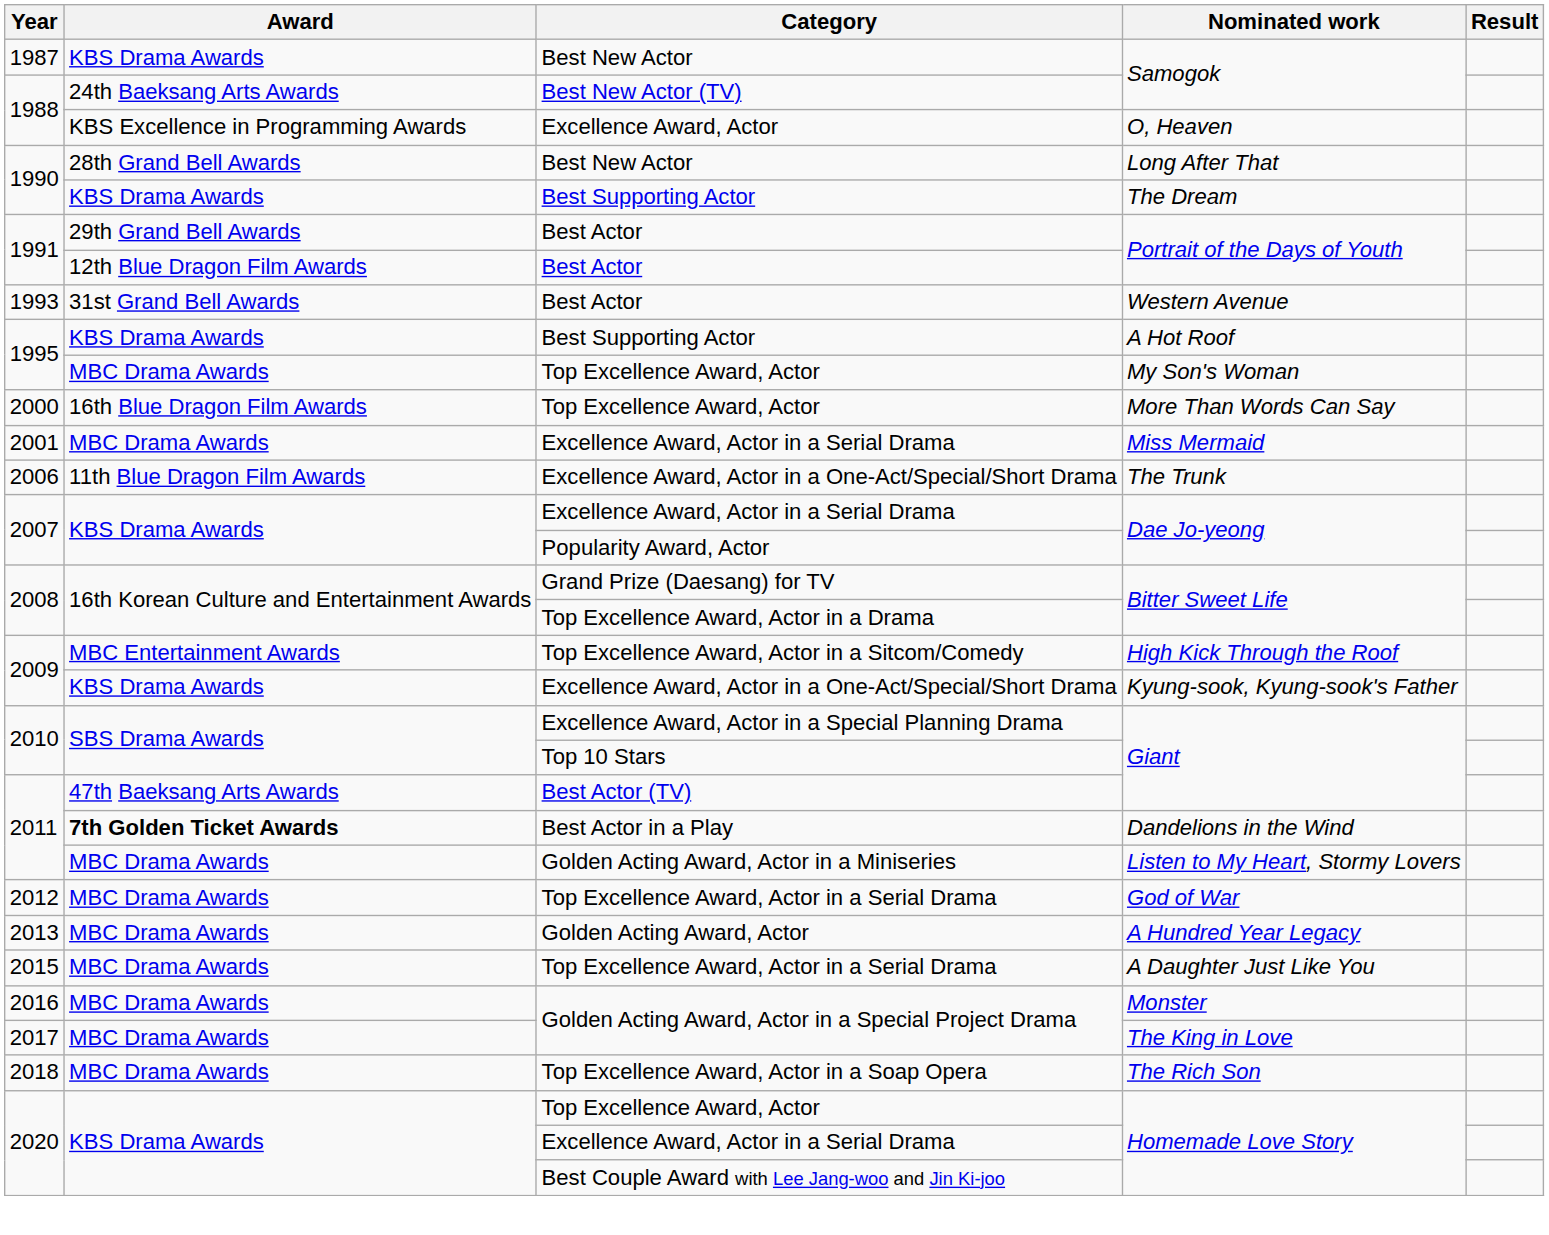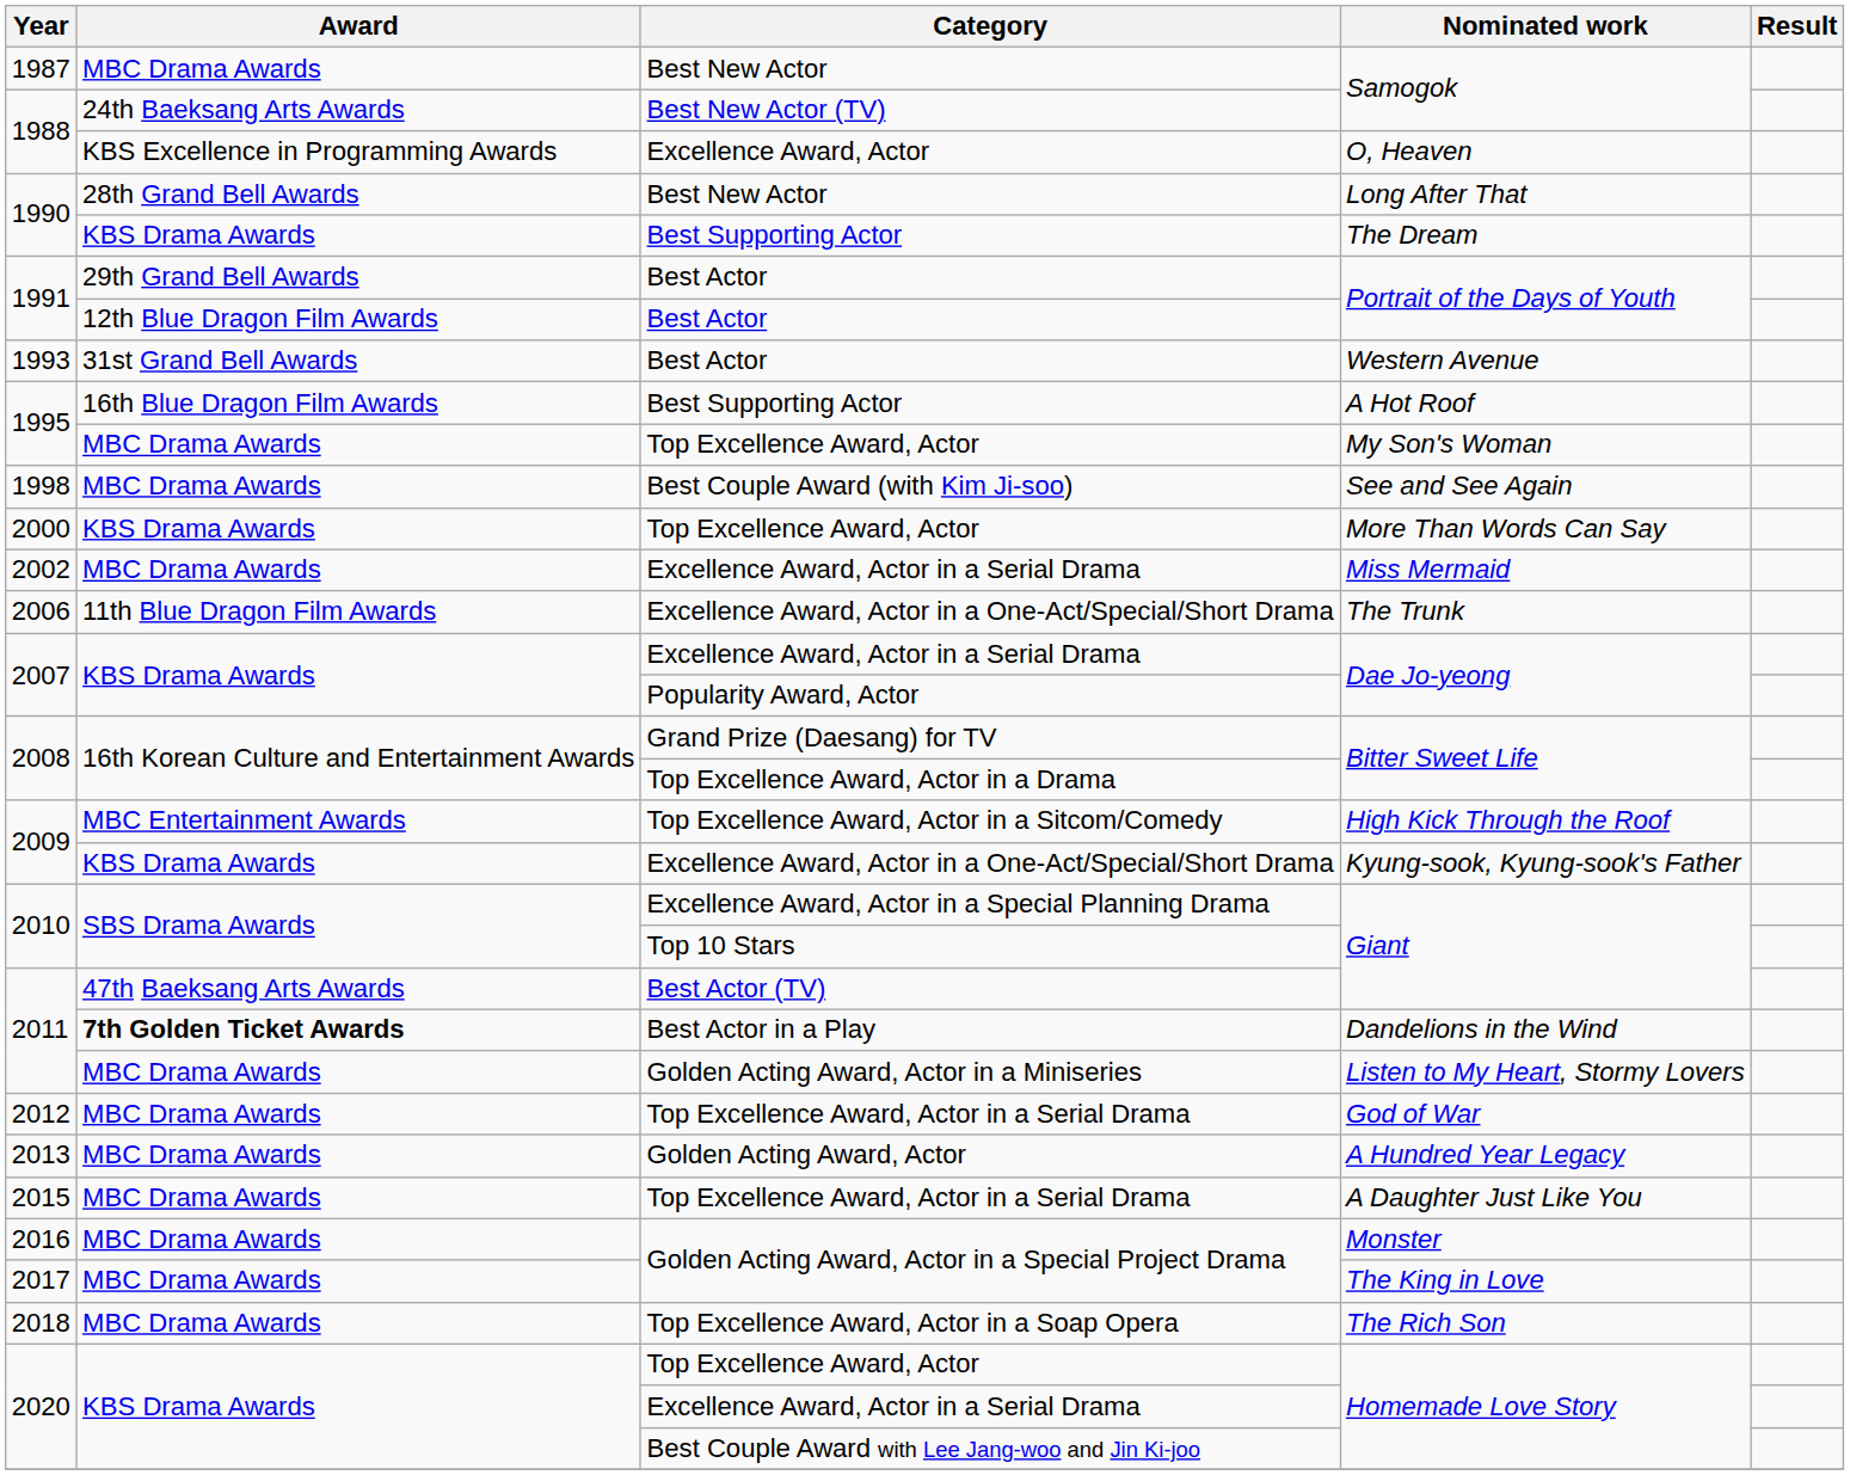Best New Actor / Samogok | Award: KBS Drama Awards -> MBC Drama Awards
A Hot Roof | Award: KBS Drama Awards -> 16th Blue Dragon Film Awards
+ row: 1998 | MBC Drama Awards | Best Couple Award (with Kim Ji-soo) | See and See Again
More Than Words Can Say | Award: 16th Blue Dragon Film Awards -> KBS Drama Awards
Miss Mermaid | Year: 2001 -> 2002
